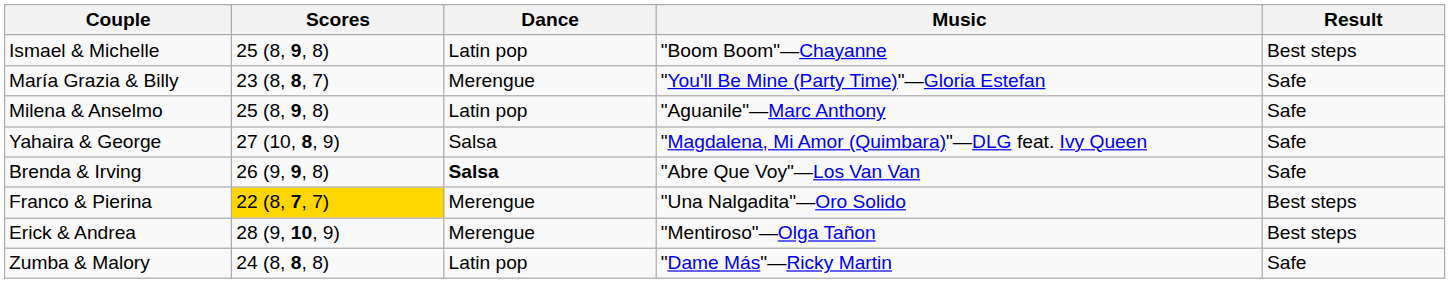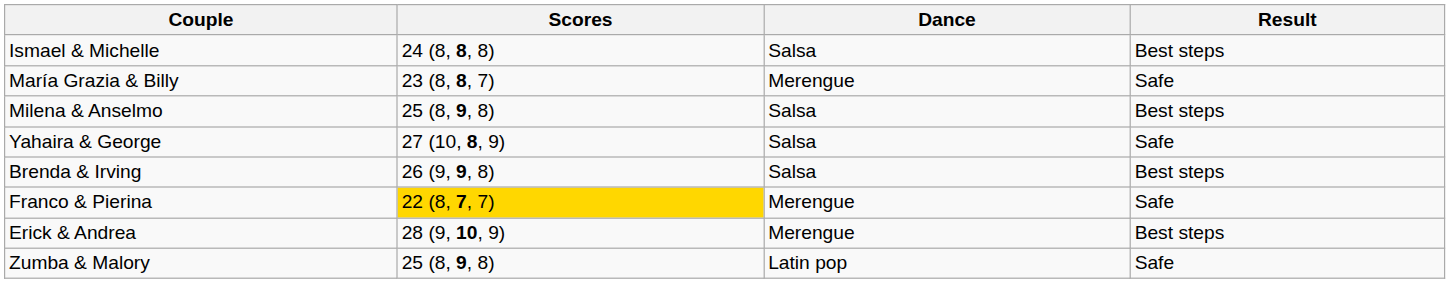- column: Music | "Boom Boom"—Chayanne | "You'll Be Mine (Party Time)"—Gloria Estefan | "Aguanile"—Marc Anthony | "Magdalena, Mi Amor (Quimbara)"—DLG feat. Ivy Queen | "Abre Que Voy"—Los Van Van | "Una Nalgadita"—Oro Solido | "Mentiroso"—Olga Tañon | "Dame Más"—Ricky Martin
Ismael & Michelle | Scores: 25 (8, 9, 8) -> 24 (8, 8, 8)
Ismael & Michelle | Dance: Latin pop -> Salsa
Milena & Anselmo | Dance: Latin pop -> Salsa
Milena & Anselmo | Result: Safe -> Best steps
Brenda & Irving | Dance: bold -> normal
Brenda & Irving | Result: Safe -> Best steps
Franco & Pierina | Result: Best steps -> Safe
Zumba & Malory | Scores: 24 (8, 8, 8) -> 25 (8, 9, 8)
